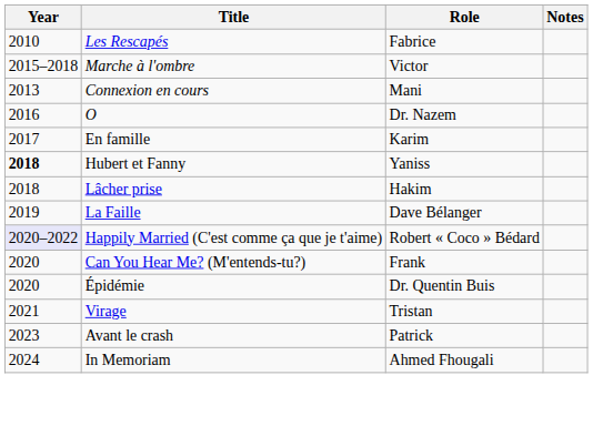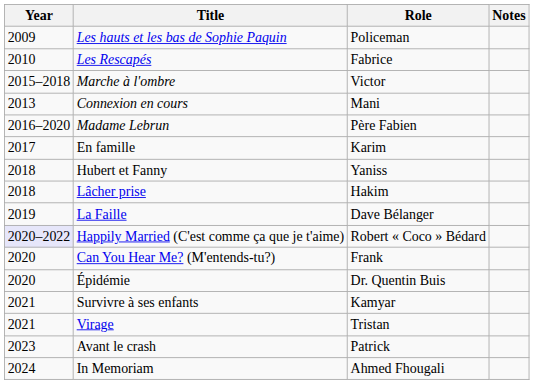+ row: 2009 | Les hauts et les bas de Sophie Paquin | Policeman
+ row: 2016–2020 | Madame Lebrun | Père Fabien
- row: 2016 | O | Dr. Nazem
Hubert et Fanny | Year: bold -> normal
+ row: 2021 | Survivre à ses enfants | Kamyar
